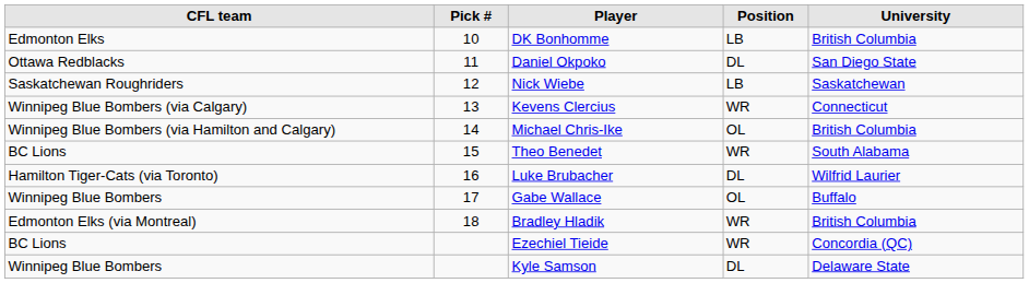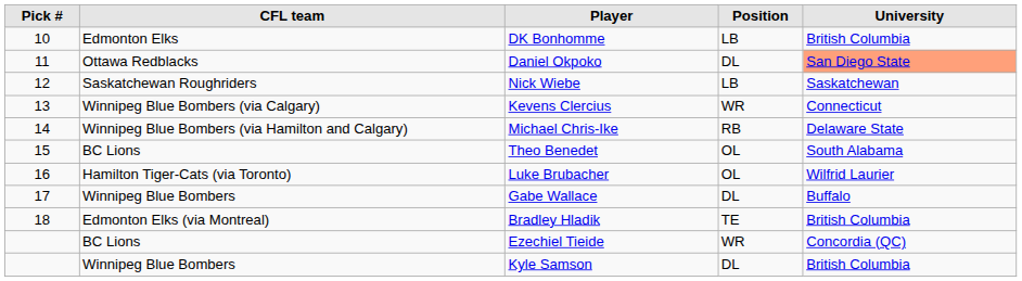columns swapped: Pick # <-> CFL team
Daniel Okpoko | University: no background -> lightsalmon background
Michael Chris-Ike | Position: OL -> RB
Michael Chris-Ike | University: British Columbia -> Delaware State
Theo Benedet | Position: WR -> OL
Luke Brubacher | Position: DL -> OL
Gabe Wallace | Position: OL -> DL
Bradley Hladik | Position: WR -> TE
Kyle Samson | University: Delaware State -> British Columbia
